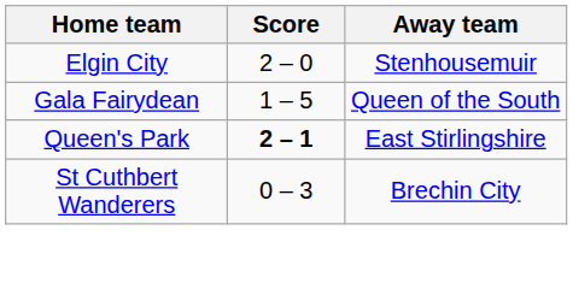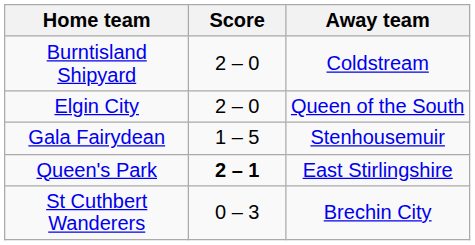+ row: Burntisland Shipyard | 2 – 0 | Coldstream
Elgin City | Away team: Stenhousemuir -> Queen of the South
Gala Fairydean | Away team: Queen of the South -> Stenhousemuir
